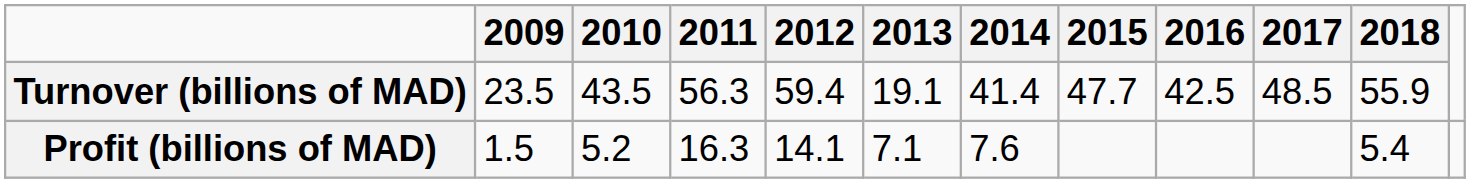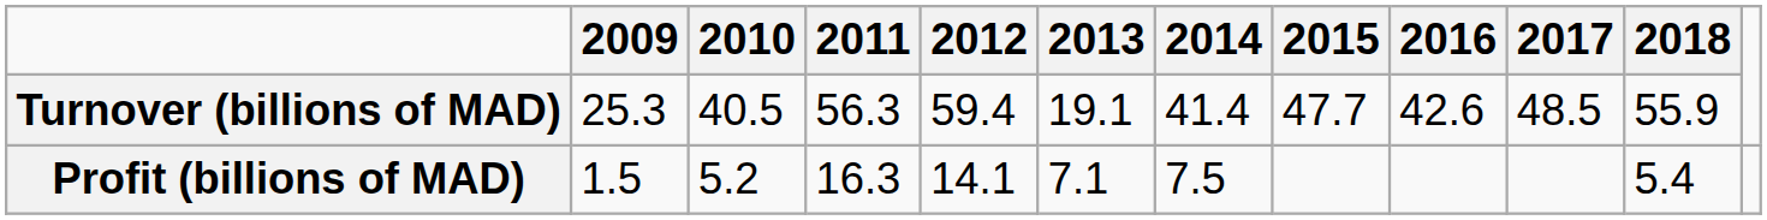Turnover (billions of MAD) | 2009: 23.5 -> 25.3
Turnover (billions of MAD) | 2010: 43.5 -> 40.5
Turnover (billions of MAD) | 2016: 42.5 -> 42.6
Profit (billions of MAD) | 2014: 7.6 -> 7.5
